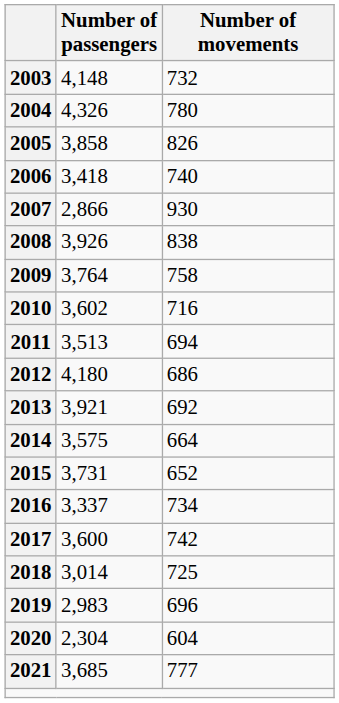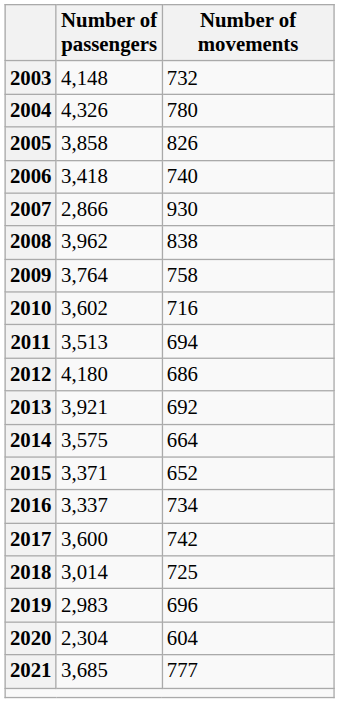2008 | Number of passengers: 3,926 -> 3,962
2015 | Number of passengers: 3,731 -> 3,371
